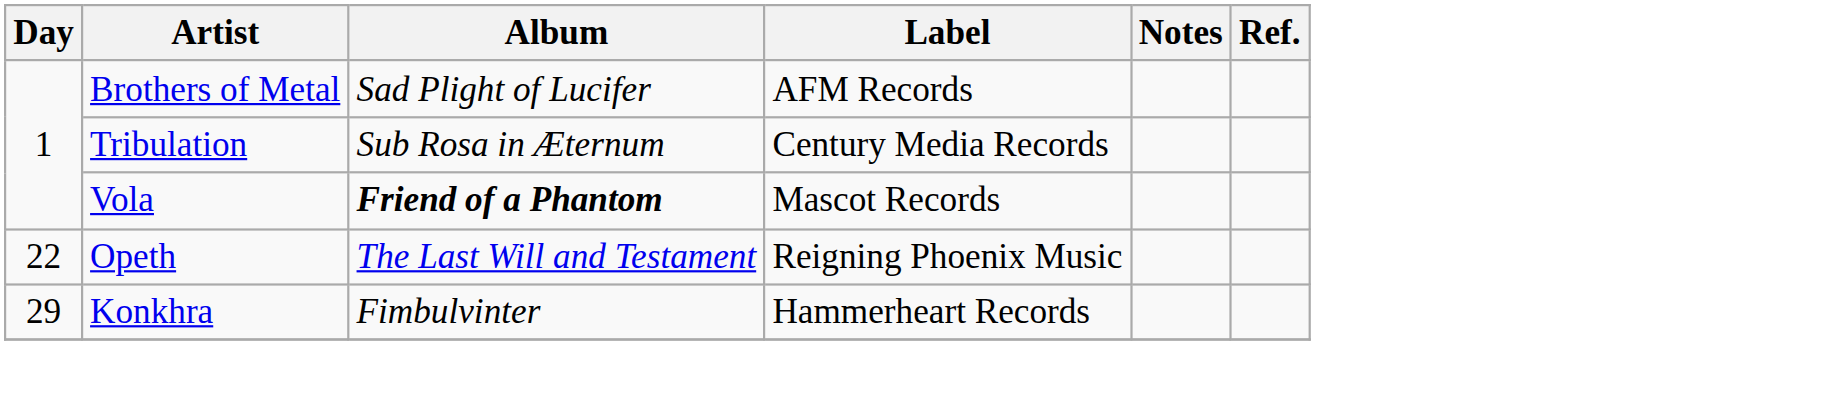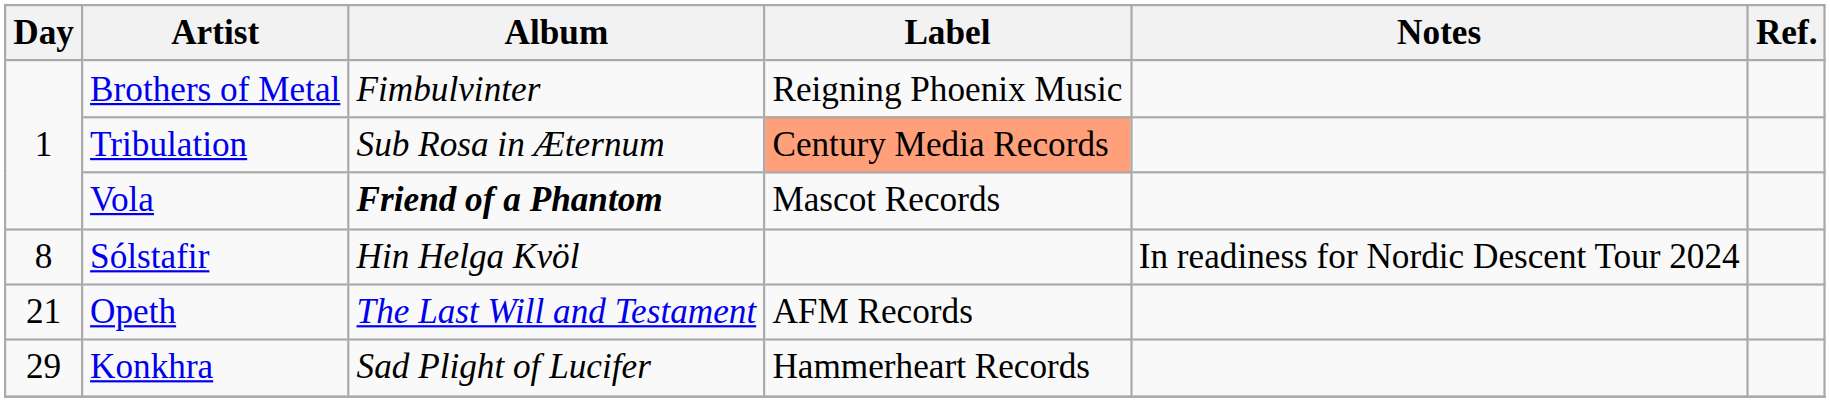Brothers of Metal | Album: Sad Plight of Lucifer -> Fimbulvinter
Brothers of Metal | Label: AFM Records -> Reigning Phoenix Music
Tribulation | Label: no background -> lightsalmon background
+ row: 8 | Sólstafir | Hin Helga Kvöl | In readiness for Nordic Descent Tour 2024
Opeth | Day: 22 -> 21
Opeth | Label: Reigning Phoenix Music -> AFM Records
Konkhra | Album: Fimbulvinter -> Sad Plight of Lucifer
